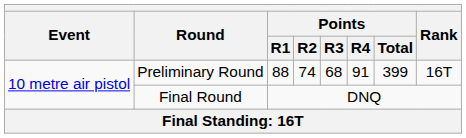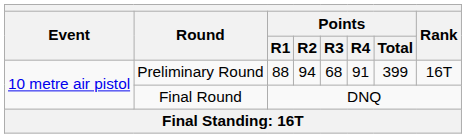Preliminary Round | Points / R2: 74 -> 94
